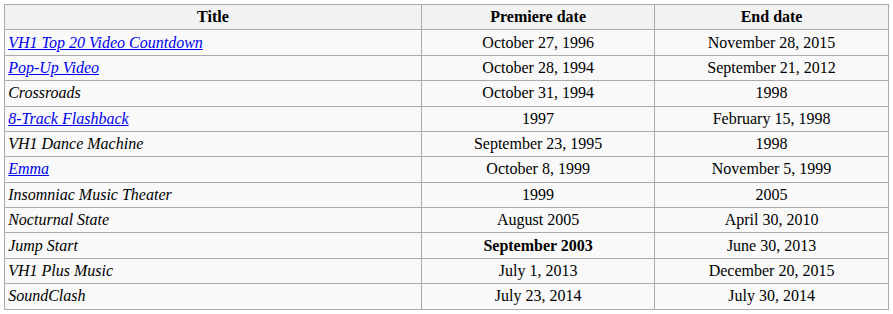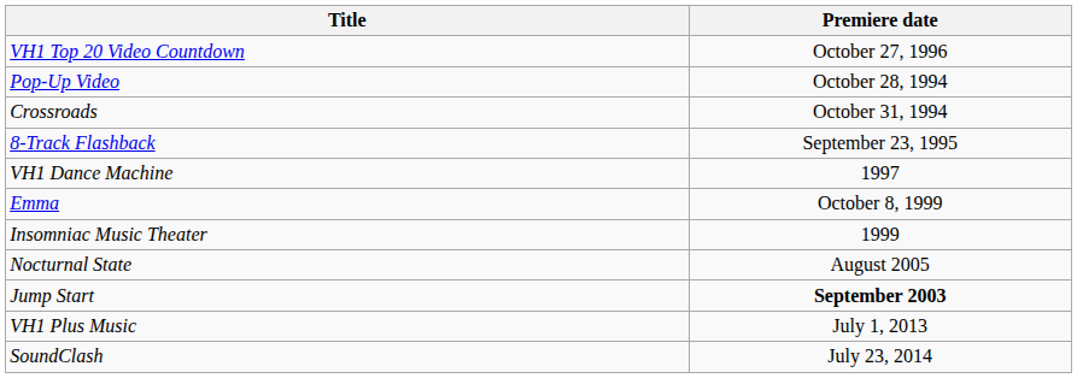- column: End date | November 28, 2015 | September 21, 2012 | 1998 | February 15, 1998 | 1998 | November 5, 1999 | 2005 | April 30, 2010 | June 30, 2013 | December 20, 2015 | July 30, 2014
8-Track Flashback | Premiere date: 1997 -> September 23, 1995
VH1 Dance Machine | Premiere date: September 23, 1995 -> 1997
